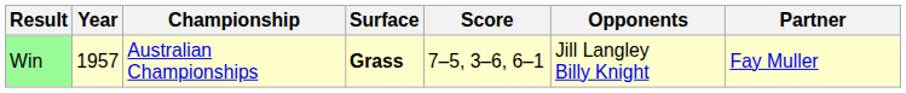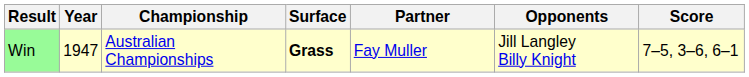columns swapped: Partner <-> Score
Win | Year: 1957 -> 1947
